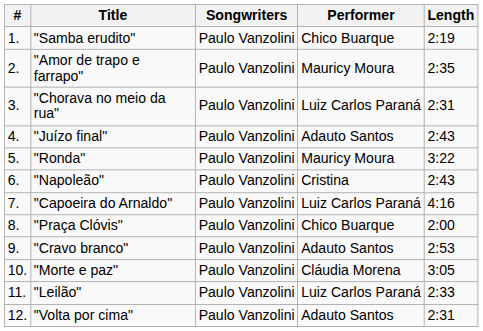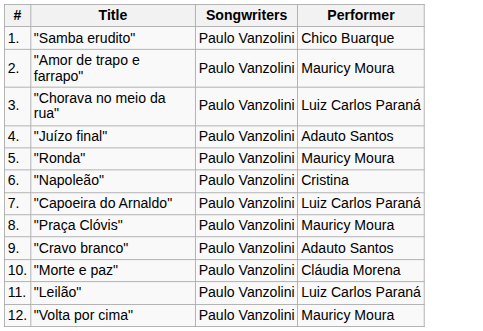- column: Length | 2:19 | 2:35 | 2:31 | 2:43 | 3:22 | 2:43 | 4:16 | 2:00 | 2:53 | 3:05 | 2:33 | 2:31
"Praça Clóvis" | Performer: Chico Buarque -> Mauricy Moura
"Volta por cima" | Performer: Adauto Santos -> Mauricy Moura
